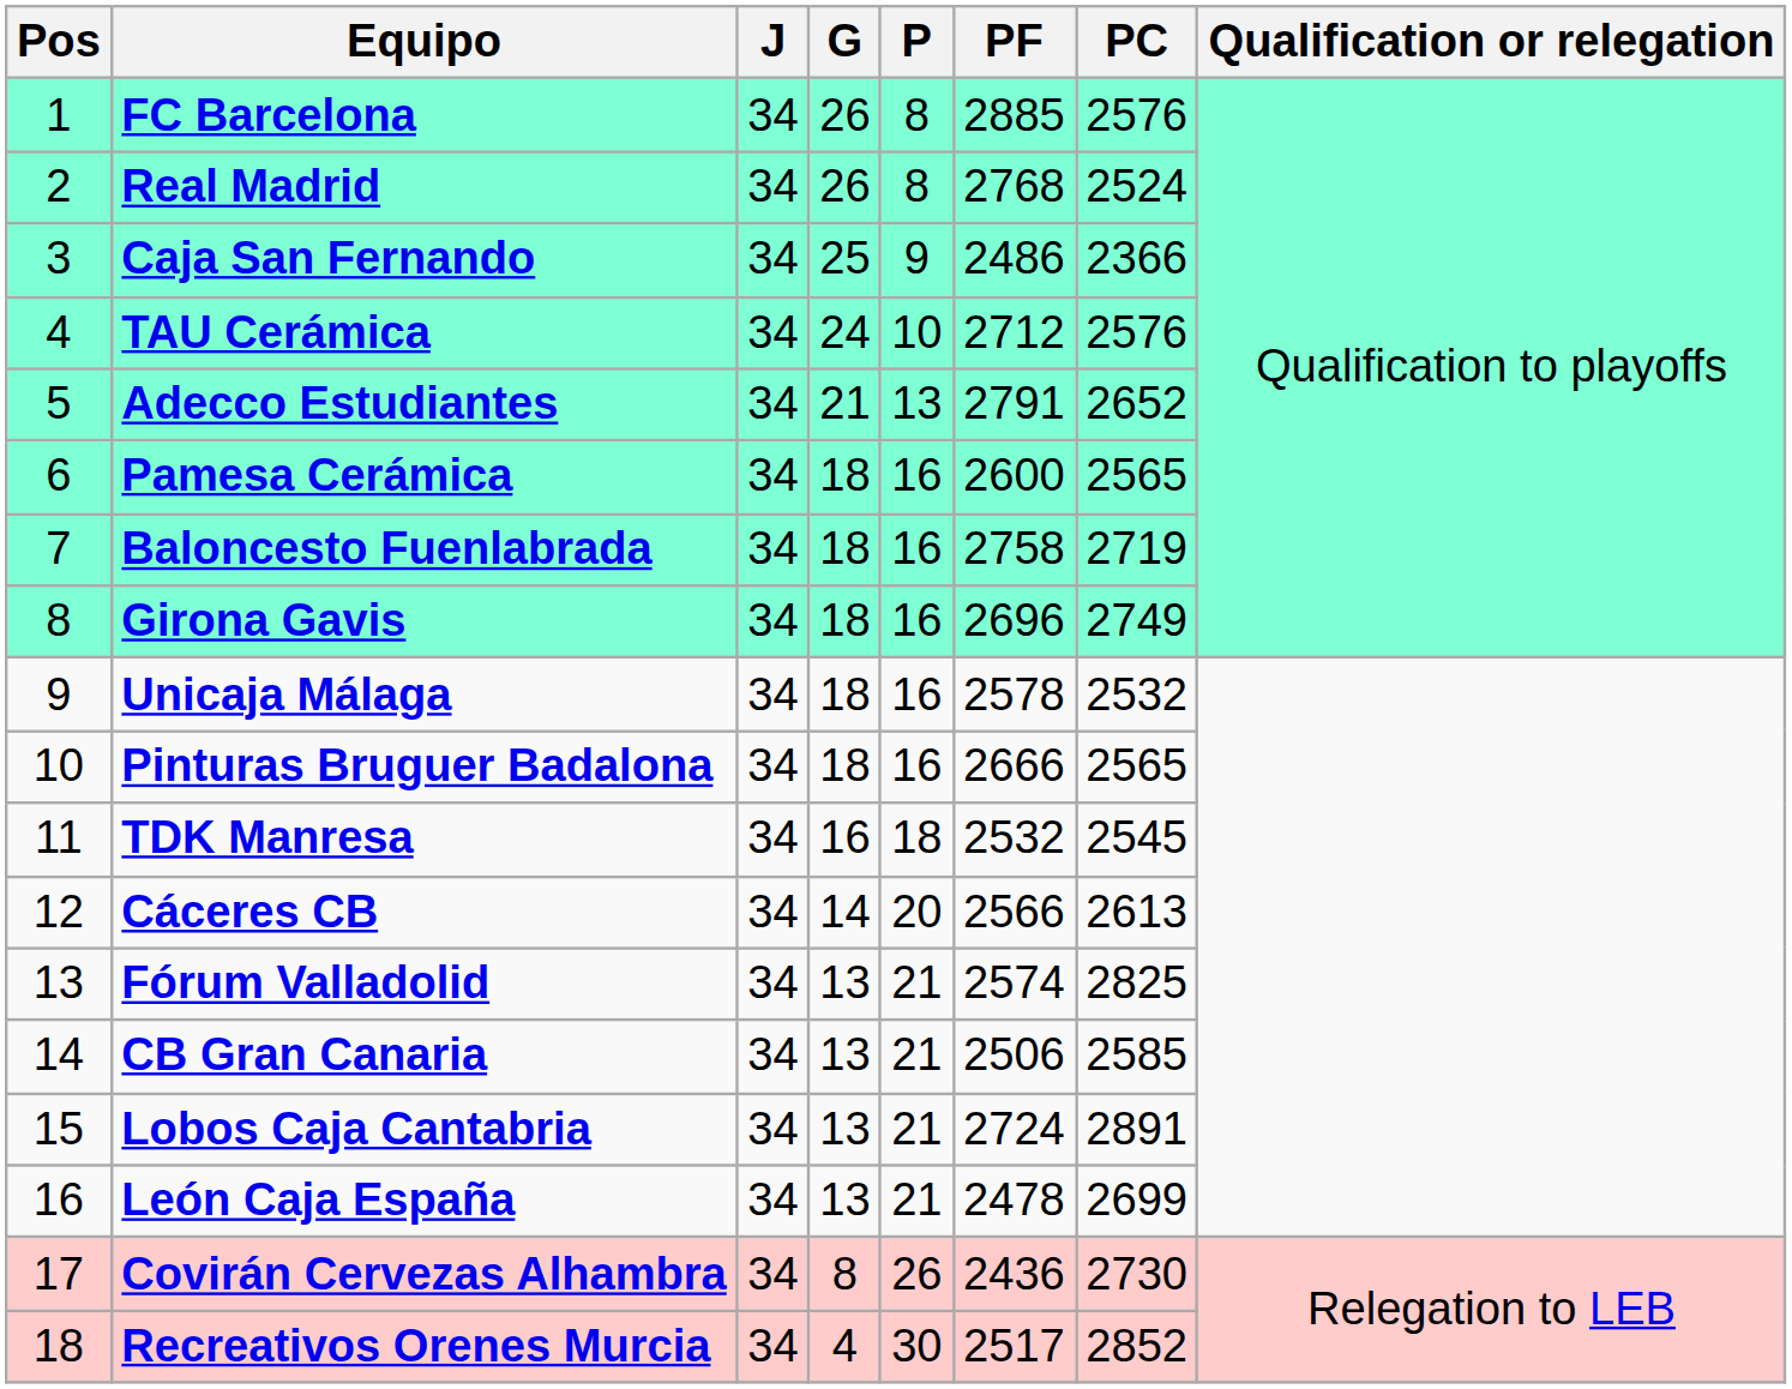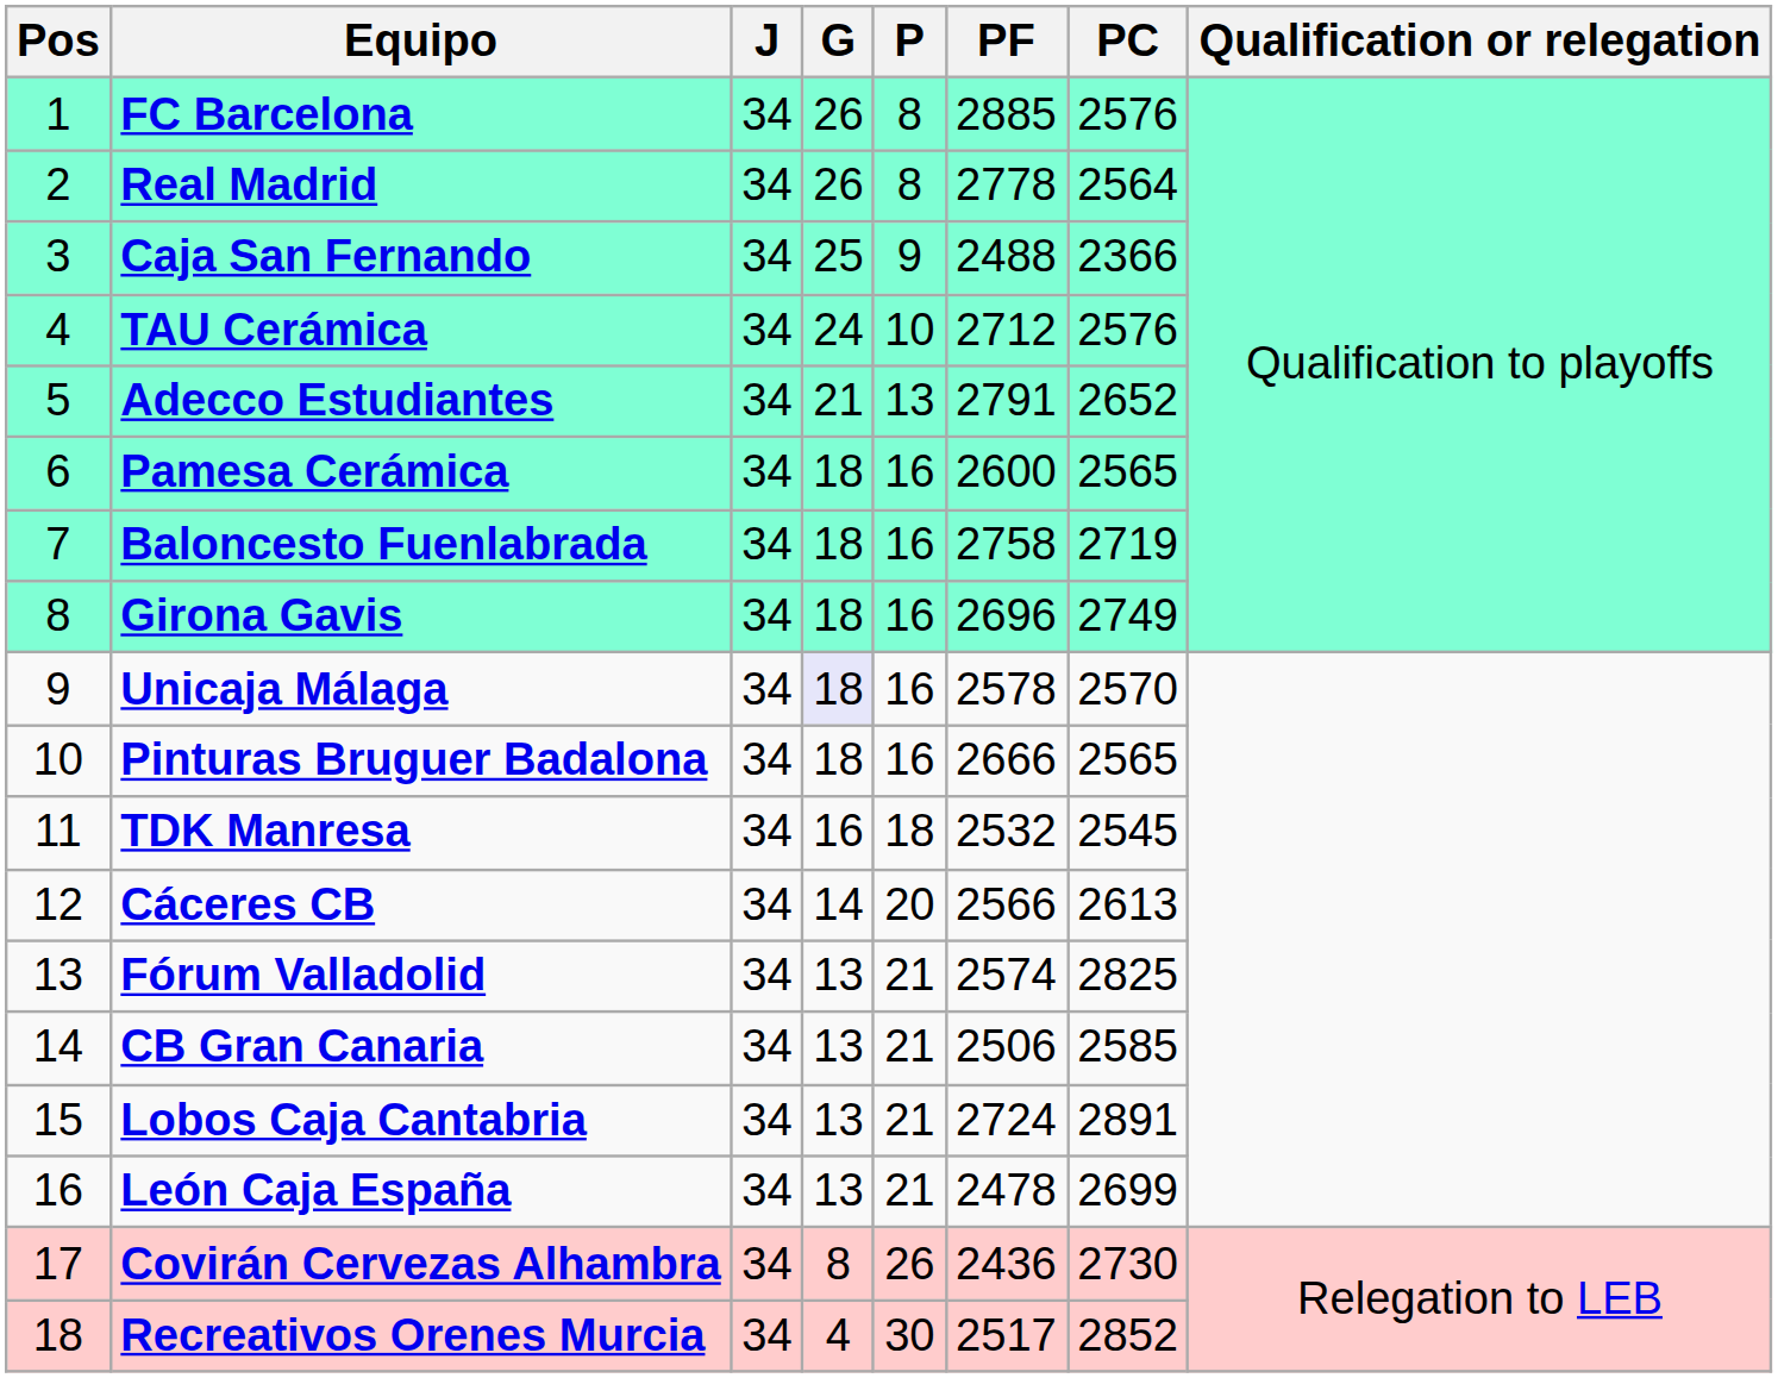Real Madrid | PF: 2768 -> 2778
Real Madrid | PC: 2524 -> 2564
Caja San Fernando | PF: 2486 -> 2488
Unicaja Málaga | G: no background -> lavender background
Unicaja Málaga | PC: 2532 -> 2570
